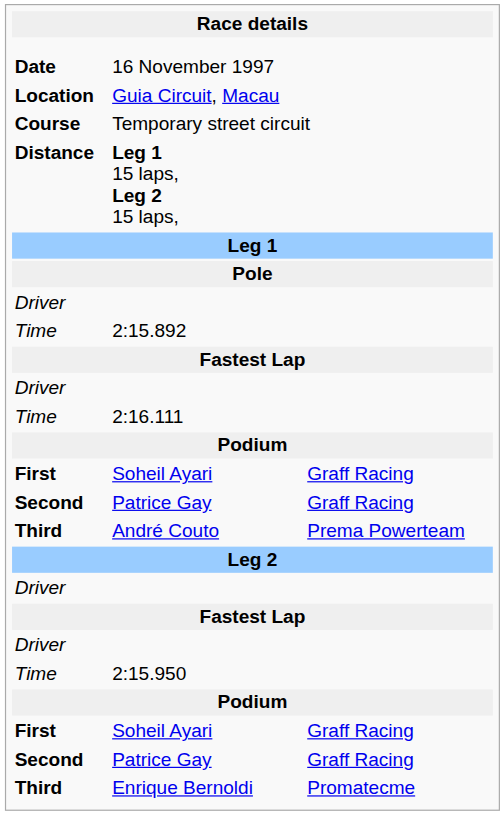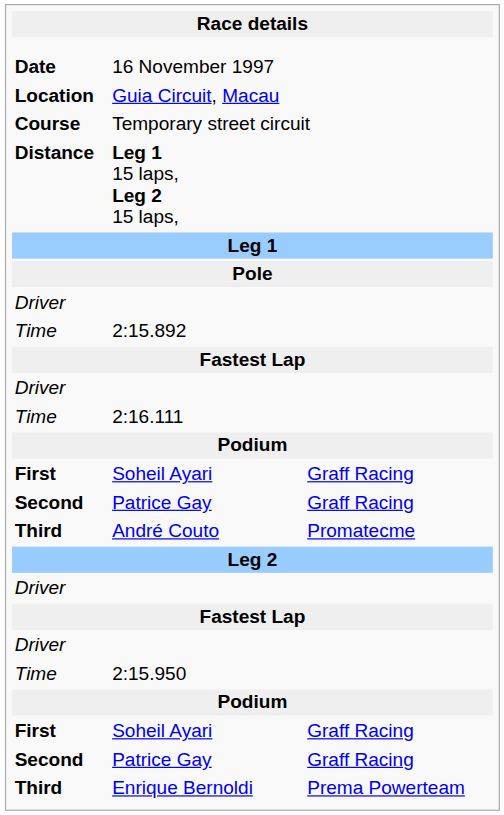André Couto | column 3: Prema Powerteam -> Promatecme
Enrique Bernoldi | column 3: Promatecme -> Prema Powerteam
